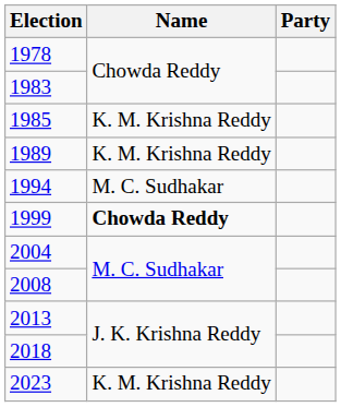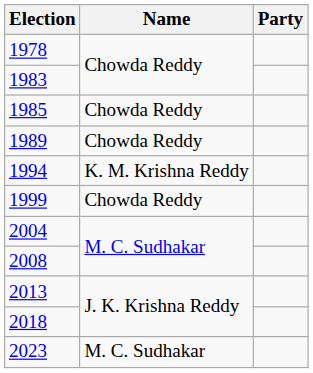1985 | Name: K. M. Krishna Reddy -> Chowda Reddy
1989 | Name: K. M. Krishna Reddy -> Chowda Reddy
1994 | Name: M. C. Sudhakar -> K. M. Krishna Reddy
1999 | Name: bold -> normal
2023 | Name: K. M. Krishna Reddy -> M. C. Sudhakar
